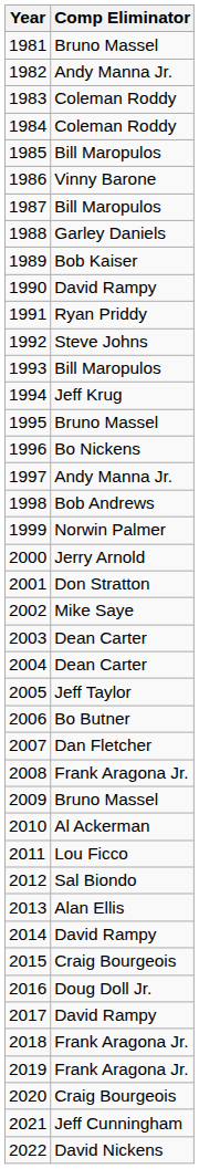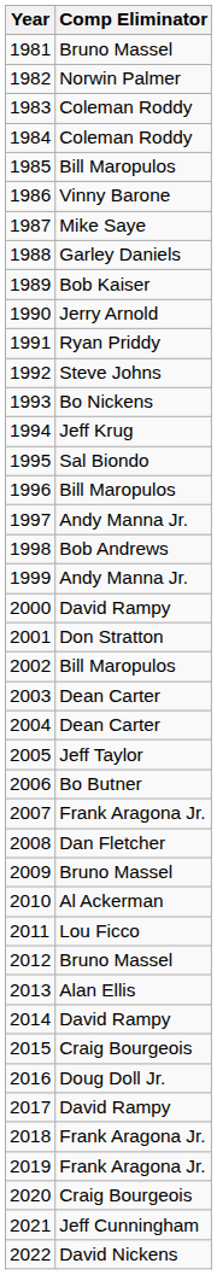1982 | Comp Eliminator: Andy Manna Jr. -> Norwin Palmer
1987 | Comp Eliminator: Bill Maropulos -> Mike Saye
1990 | Comp Eliminator: David Rampy -> Jerry Arnold
1993 | Comp Eliminator: Bill Maropulos -> Bo Nickens
1995 | Comp Eliminator: Bruno Massel -> Sal Biondo
1996 | Comp Eliminator: Bo Nickens -> Bill Maropulos
1999 | Comp Eliminator: Norwin Palmer -> Andy Manna Jr.
2000 | Comp Eliminator: Jerry Arnold -> David Rampy
2002 | Comp Eliminator: Mike Saye -> Bill Maropulos
2007 | Comp Eliminator: Dan Fletcher -> Frank Aragona Jr.
2008 | Comp Eliminator: Frank Aragona Jr. -> Dan Fletcher
2012 | Comp Eliminator: Sal Biondo -> Bruno Massel
